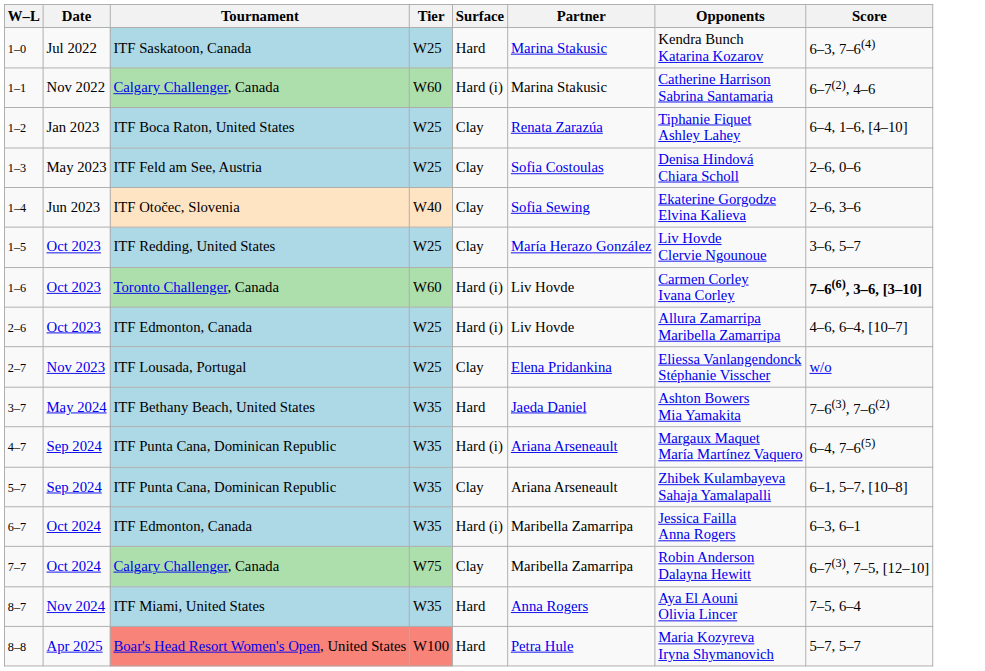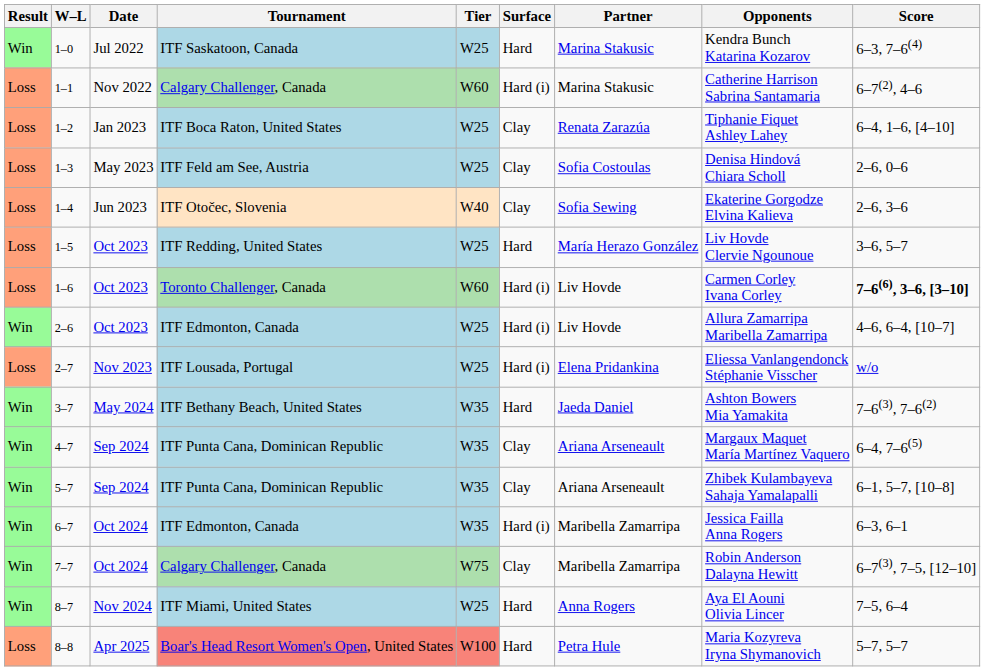+ column: Result | Win | Loss | Loss | Loss | Loss | Loss | Loss | Win | Loss | Win | Win | Win | Win | Win | Win | Loss
1–5 | Surface: Clay -> Hard
2–7 | Surface: Clay -> Hard (i)
4–7 | Surface: Hard (i) -> Clay
8–7 | Tier: W35 -> W25
